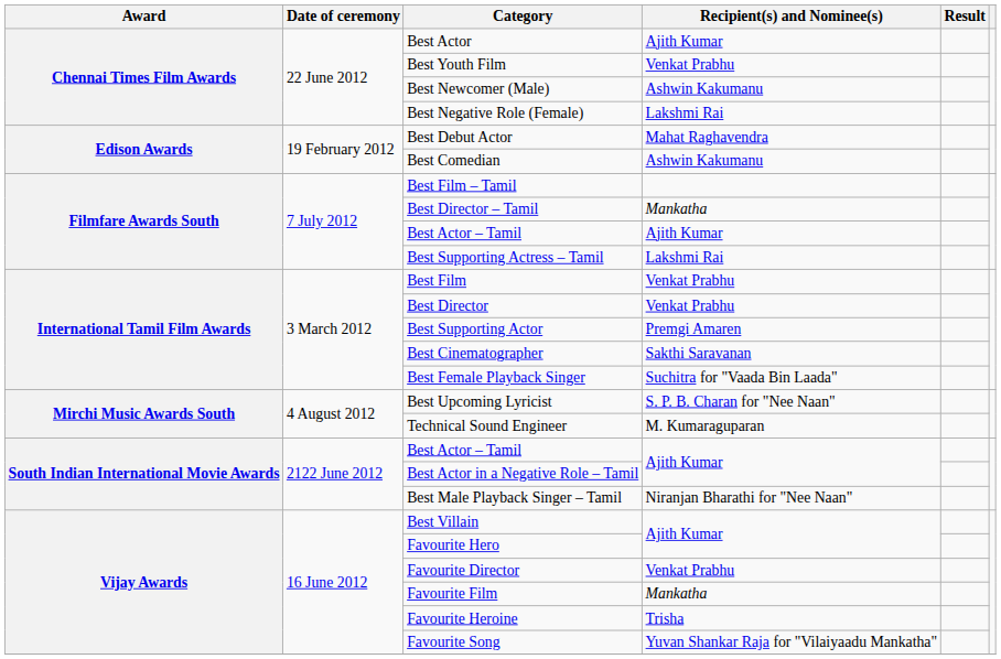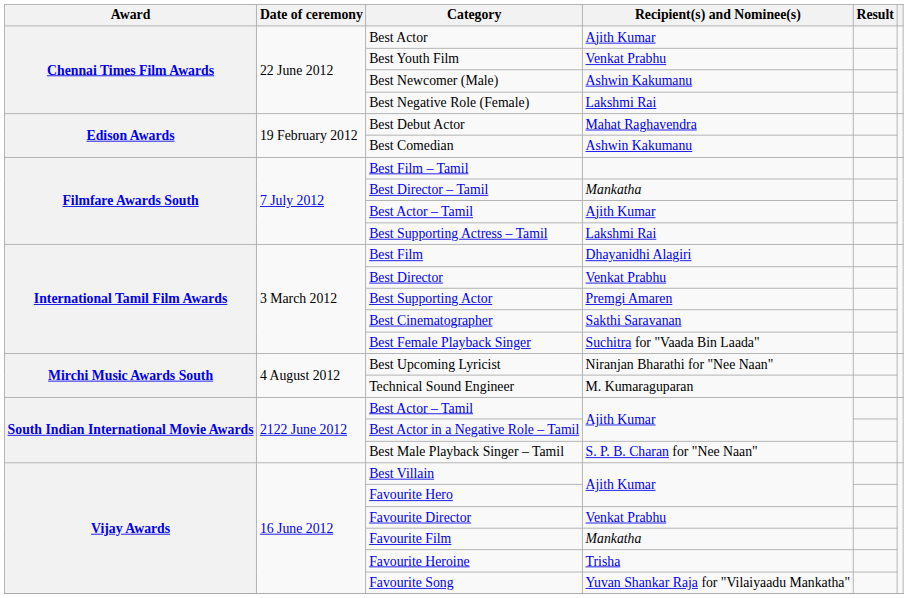Best Film | Recipient(s) and Nominee(s): Venkat Prabhu -> Dhayanidhi Alagiri
Best Upcoming Lyricist | Recipient(s) and Nominee(s): S. P. B. Charan for "Nee Naan" -> Niranjan Bharathi for "Nee Naan"
Best Male Playback Singer – Tamil | Recipient(s) and Nominee(s): Niranjan Bharathi for "Nee Naan" -> S. P. B. Charan for "Nee Naan"
